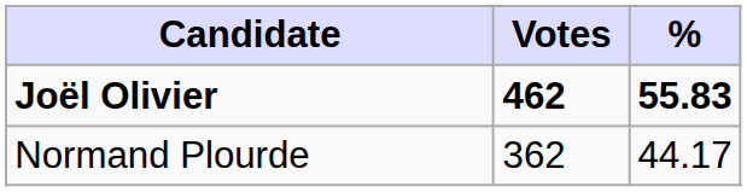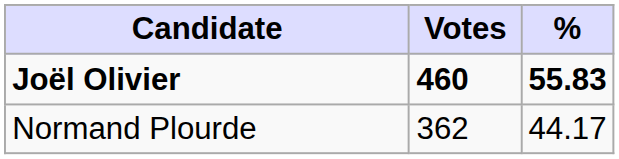Joël Olivier | Votes: 462 -> 460
